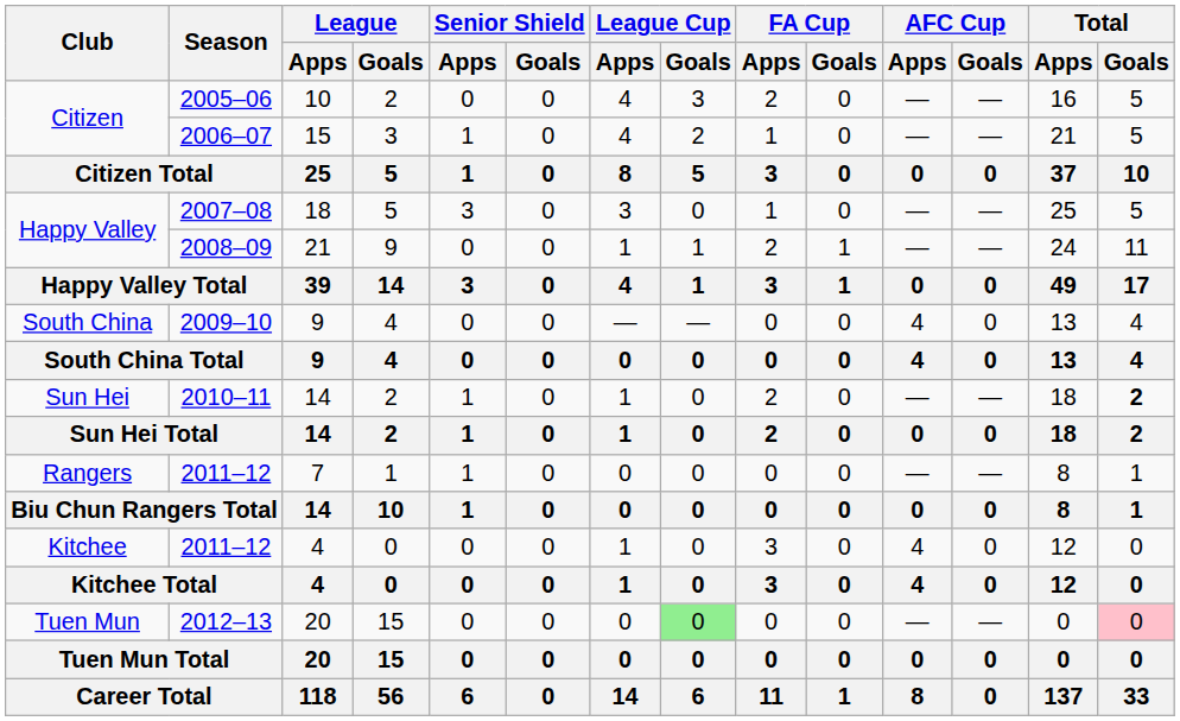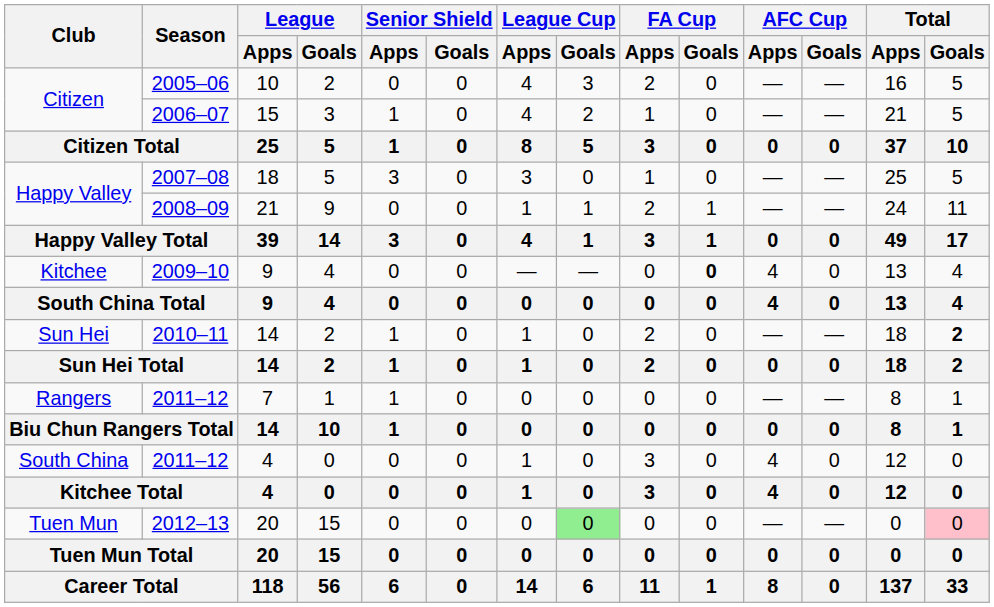2009–10 / 9 | Club: South China -> Kitchee
2009–10 / 9 | FA Cup / Goals: normal -> bold
2011–12 / 4 | Club: Kitchee -> South China
